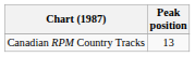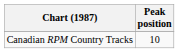Canadian RPM Country Tracks | Peak position: 13 -> 10
